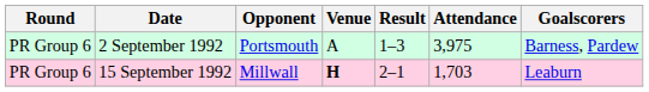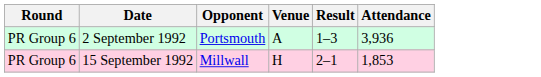- column: Goalscorers | Barness, Pardew | Leaburn
2 September 1992 | Attendance: 3,975 -> 3,936
15 September 1992 | Venue: bold -> normal
15 September 1992 | Attendance: 1,703 -> 1,853
